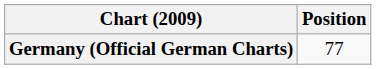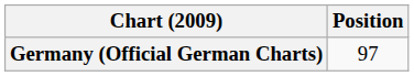Germany (Official German Charts) | Position: 77 -> 97
